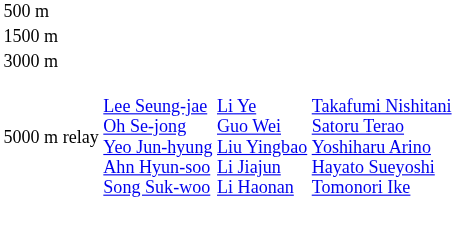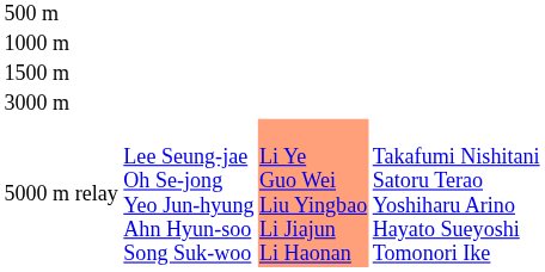+ row: 1000 m
5000 m relay | column 3: no background -> lightsalmon background
